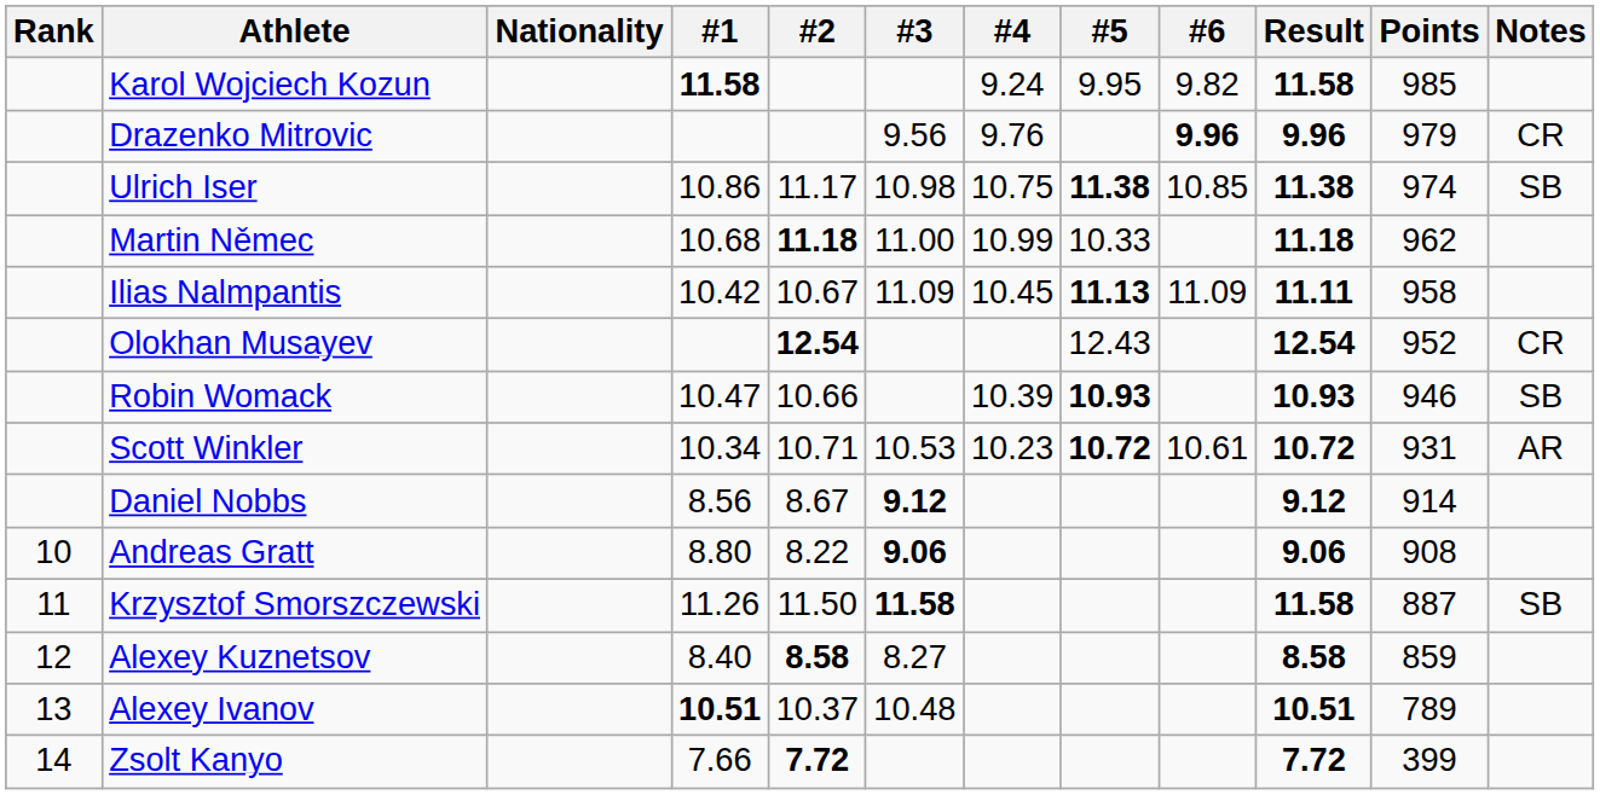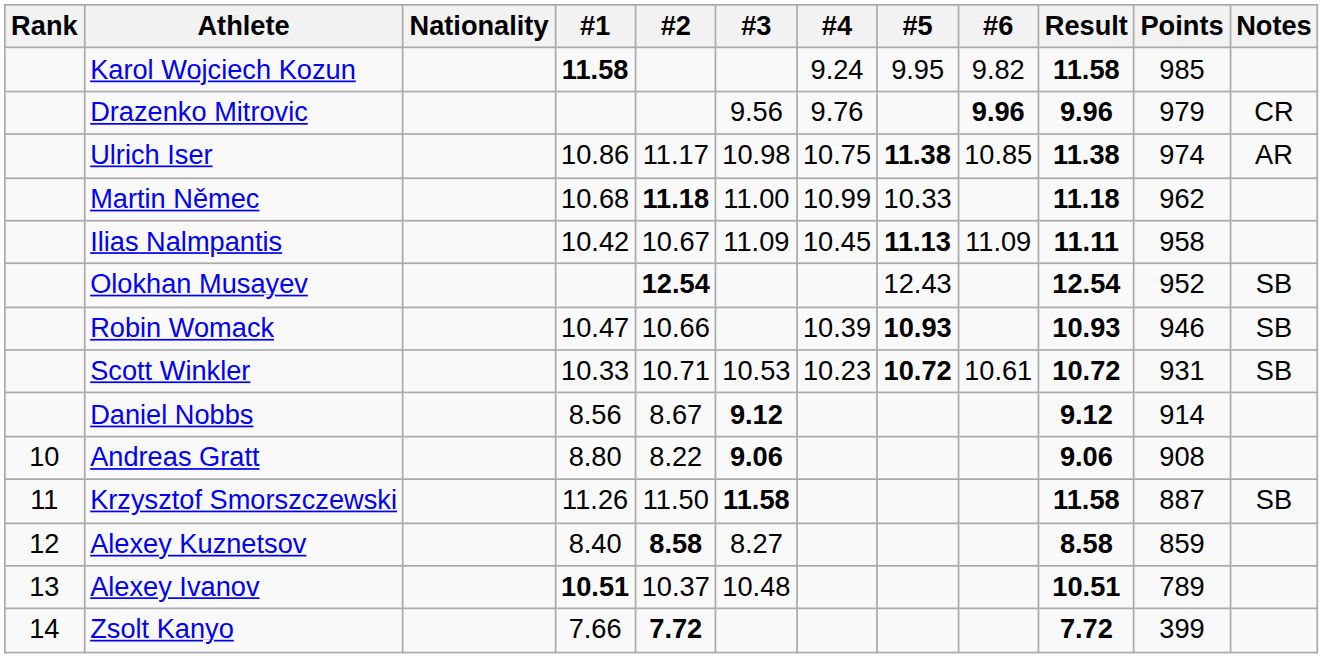Ulrich Iser | Notes: SB -> AR
Olokhan Musayev | Notes: CR -> SB
Scott Winkler | #1: 10.34 -> 10.33
Scott Winkler | Notes: AR -> SB
